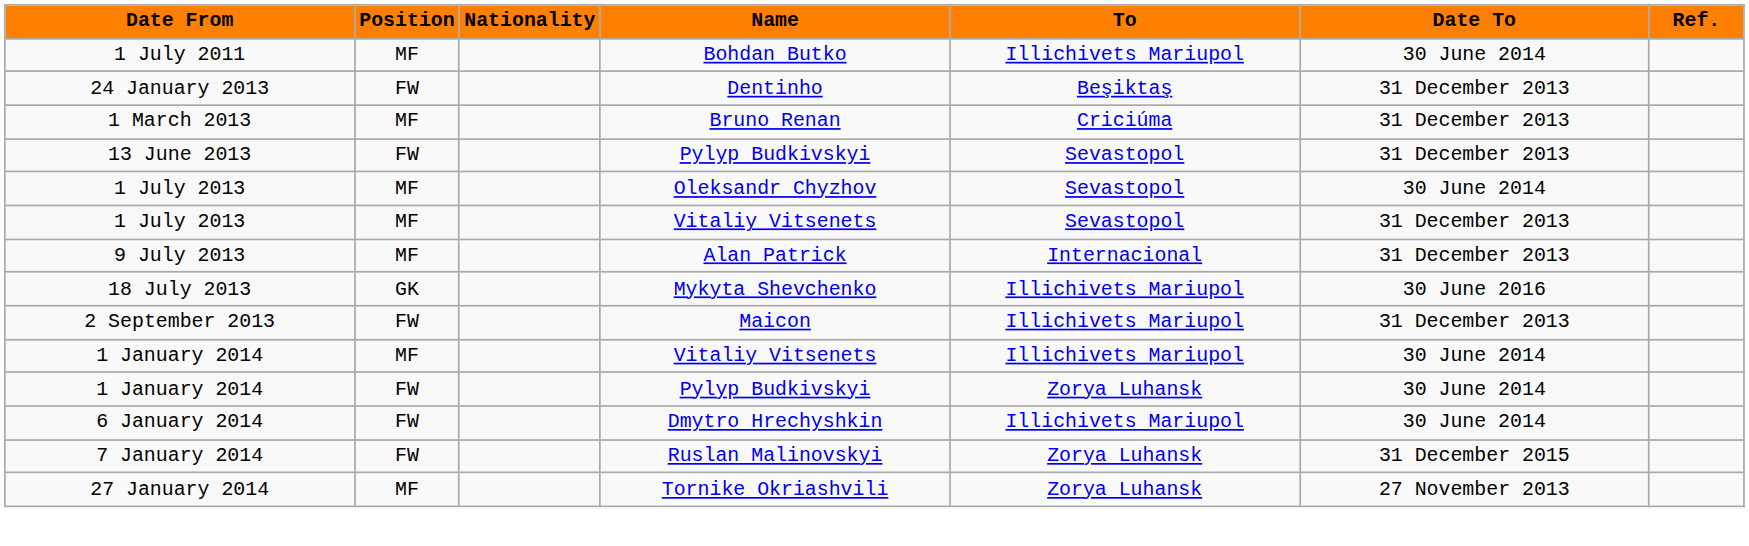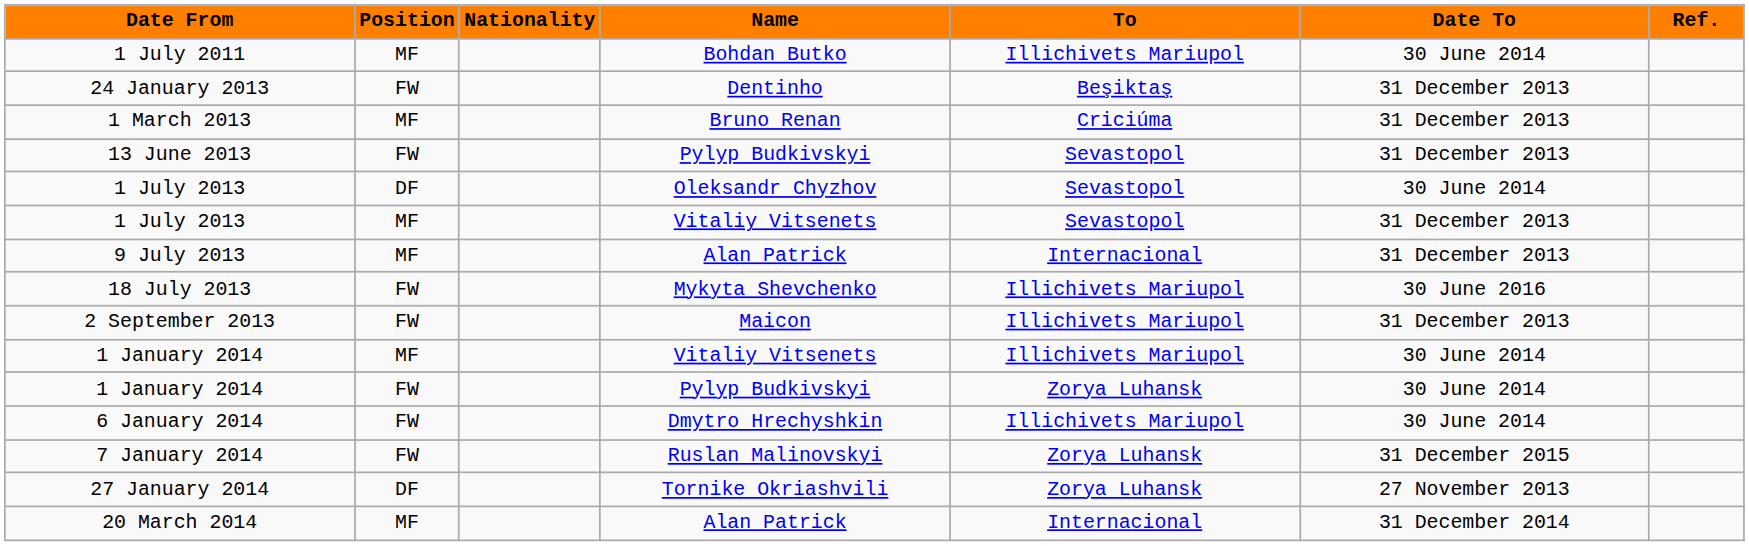1 July 2013 / Oleksandr Chyzhov | Position: MF -> DF
18 July 2013 | Position: GK -> FW
27 January 2014 | Position: MF -> DF
+ row: 20 March 2014 | MF | Alan Patrick | Internacional | 31 December 2014
